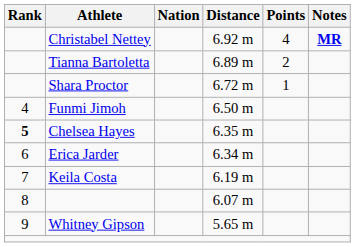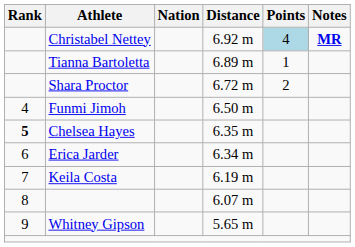Christabel Nettey | Points: no background -> lightblue background
Tianna Bartoletta | Points: 2 -> 1
Shara Proctor | Points: 1 -> 2
